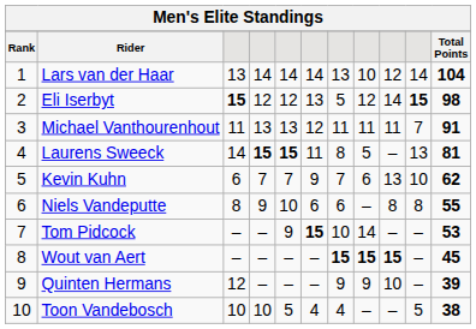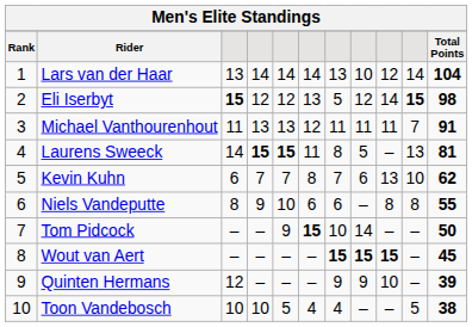Kevin Kuhn | column 6: 9 -> 8
Tom Pidcock | Total Points: 53 -> 50
